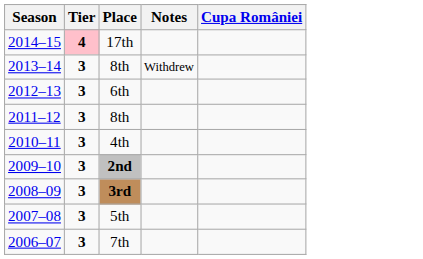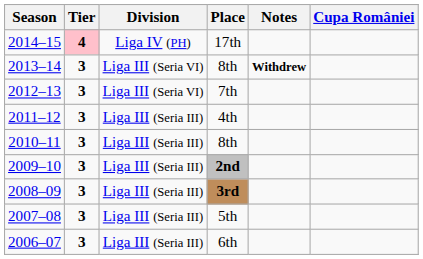+ column: Division | Liga IV (PH) | Liga III (Seria VI) | Liga III (Seria VI) | Liga III (Seria III) | Liga III (Seria III) | Liga III (Seria III) | Liga III (Seria III) | Liga III (Seria III) | Liga III (Seria III)
2013–14 | Notes: normal -> bold
2012–13 | Place: 6th -> 7th
2011–12 | Place: 8th -> 4th
2010–11 | Place: 4th -> 8th
2006–07 | Place: 7th -> 6th
